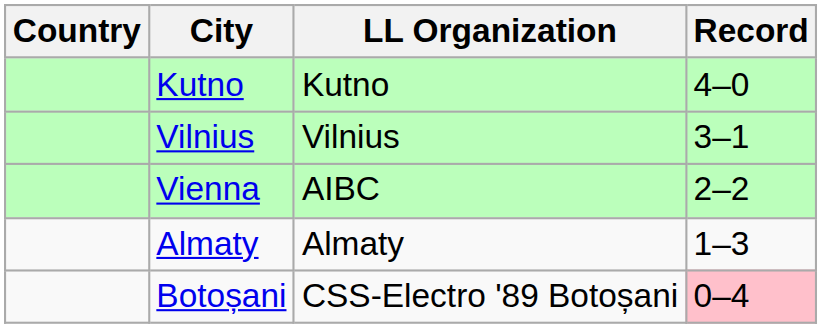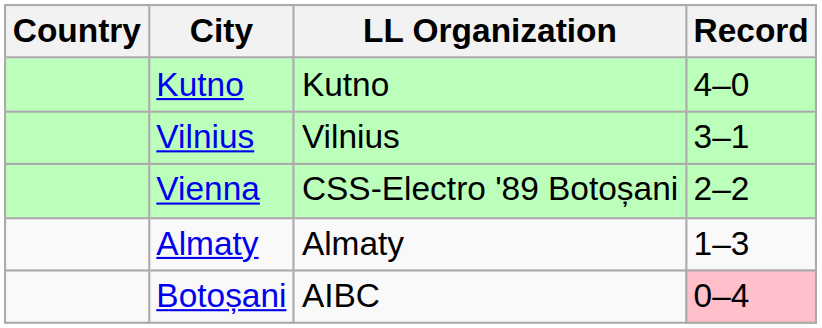Vienna | LL Organization: AIBC -> CSS-Electro '89 Botoșani
Botoșani | LL Organization: CSS-Electro '89 Botoșani -> AIBC
